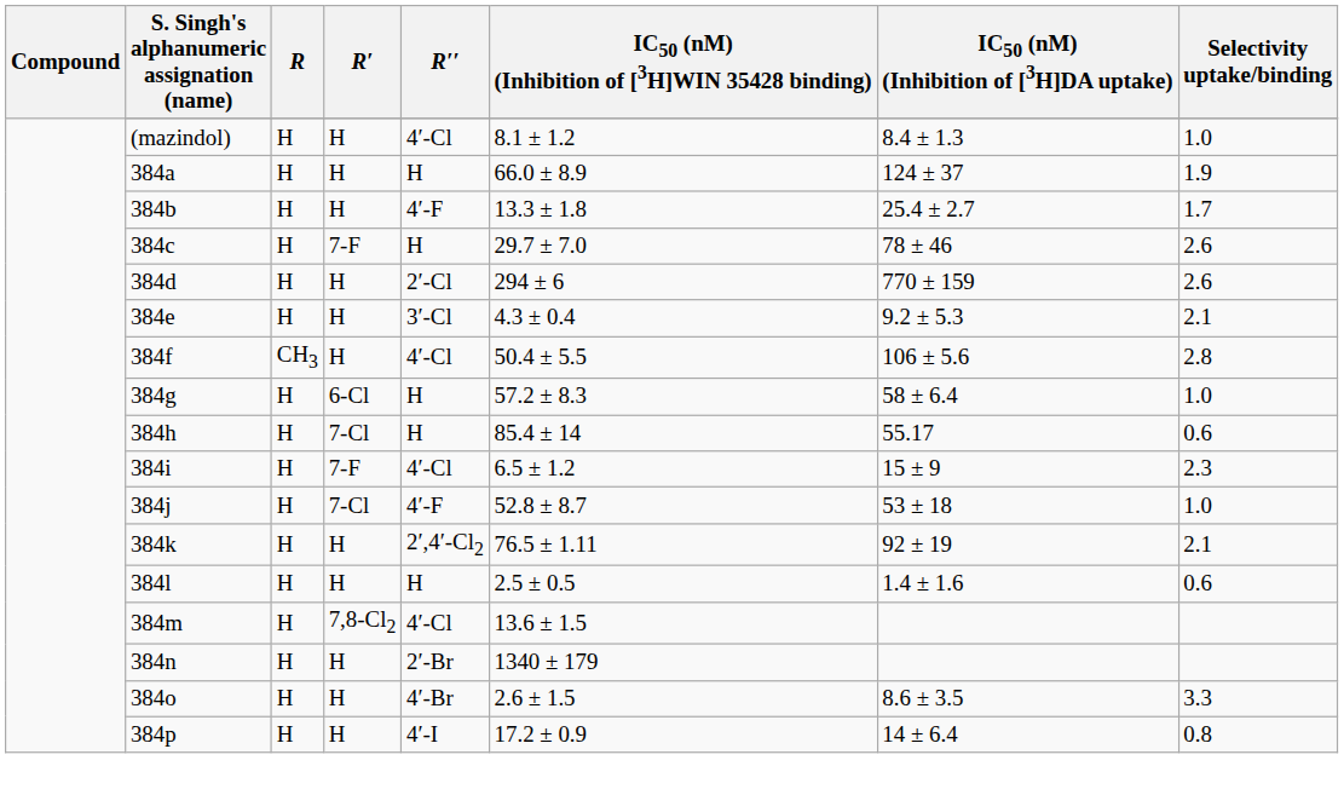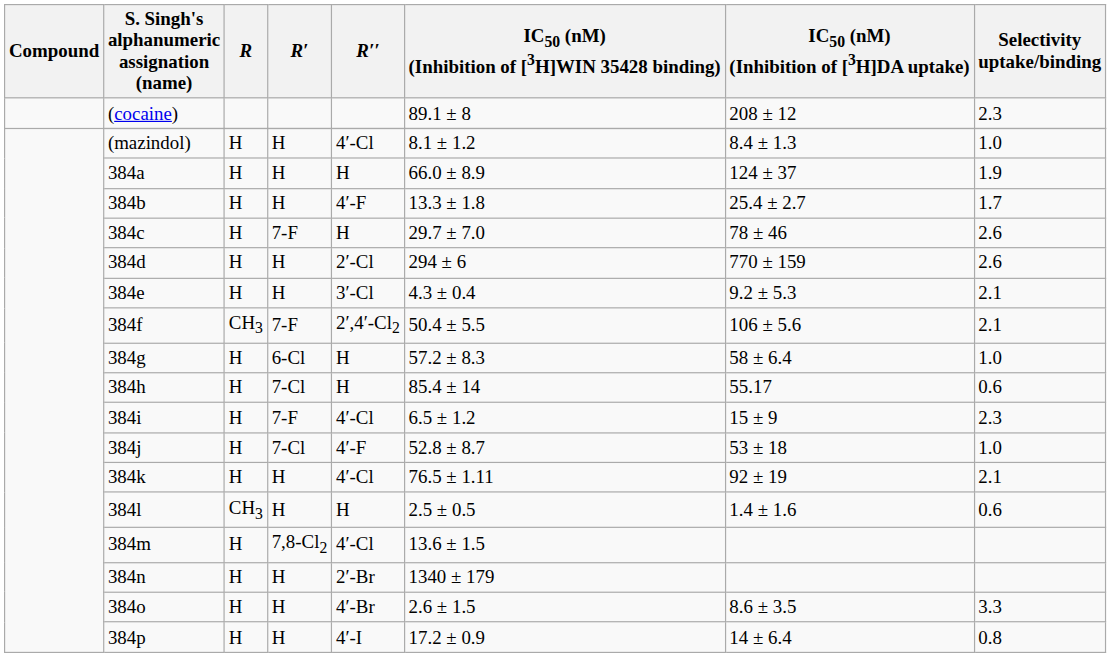+ row: (cocaine) | 89.1 ± 8 | 208 ± 12 | 2.3
384f | R′: H -> 7-F
384f | R′′: 4′-Cl -> 2′,4′-Cl2
384f | Selectivity uptake/binding: 2.8 -> 2.1
384k | R′′: 2′,4′-Cl2 -> 4′-Cl
384l | R: H -> CH3
